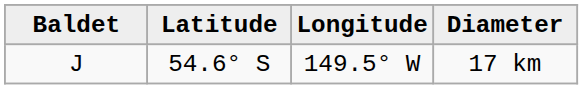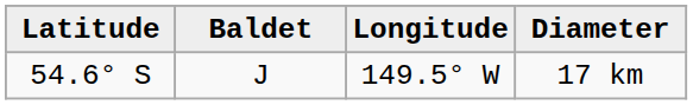columns swapped: Baldet <-> Latitude
